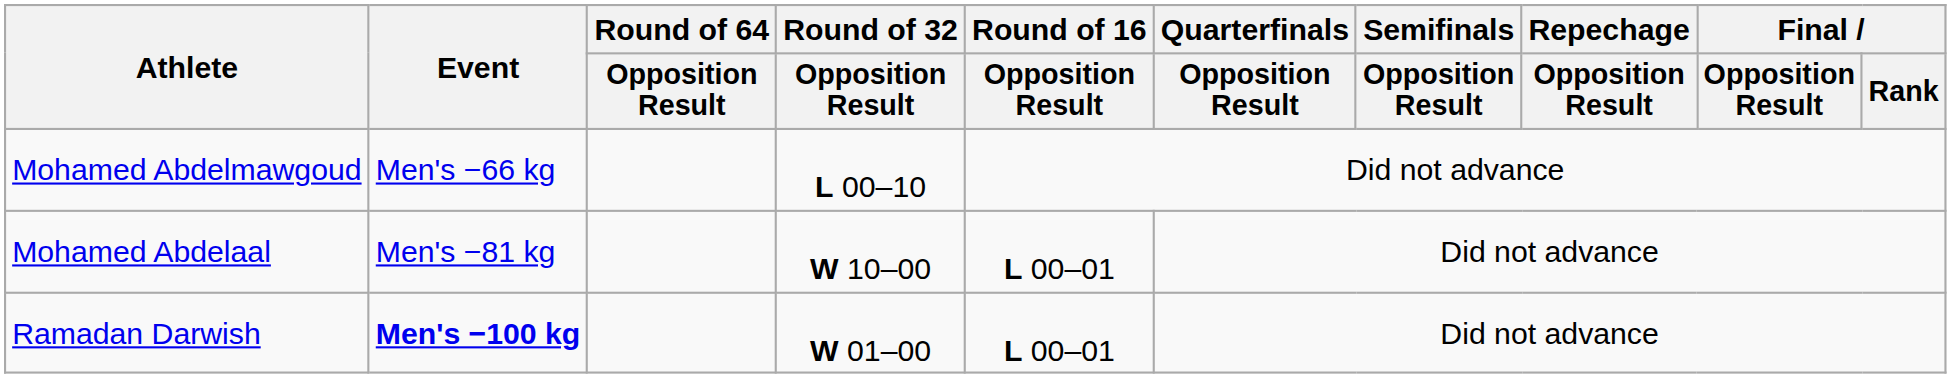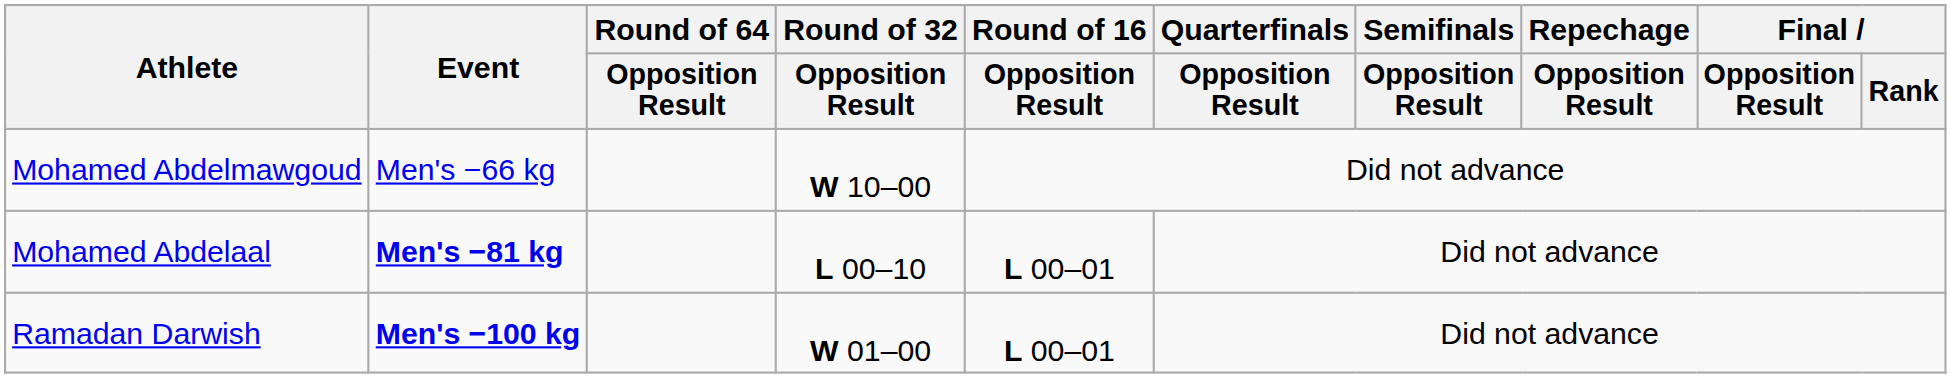Mohamed Abdelmawgoud | Round of 32 / Opposition Result: L 00–10 -> W 10–00
Mohamed Abdelaal | Event: normal -> bold
Mohamed Abdelaal | Round of 32 / Opposition Result: W 10–00 -> L 00–10
